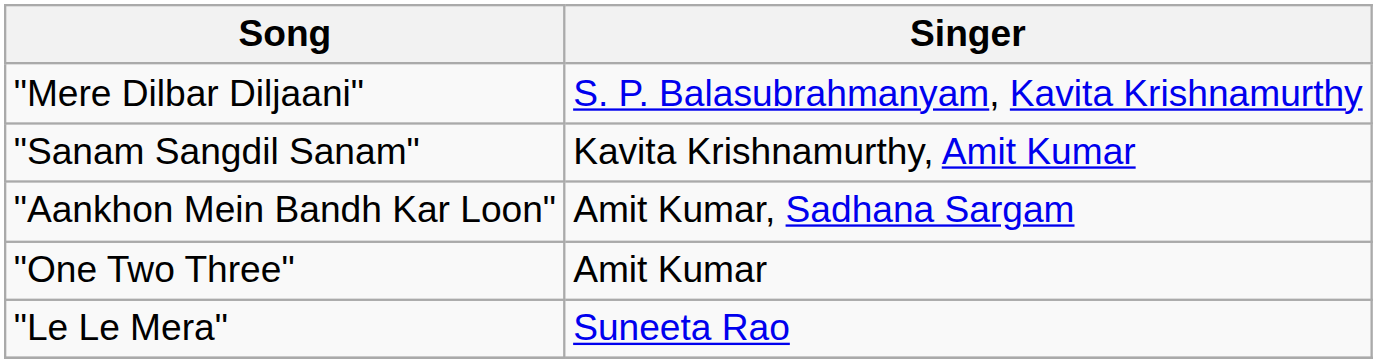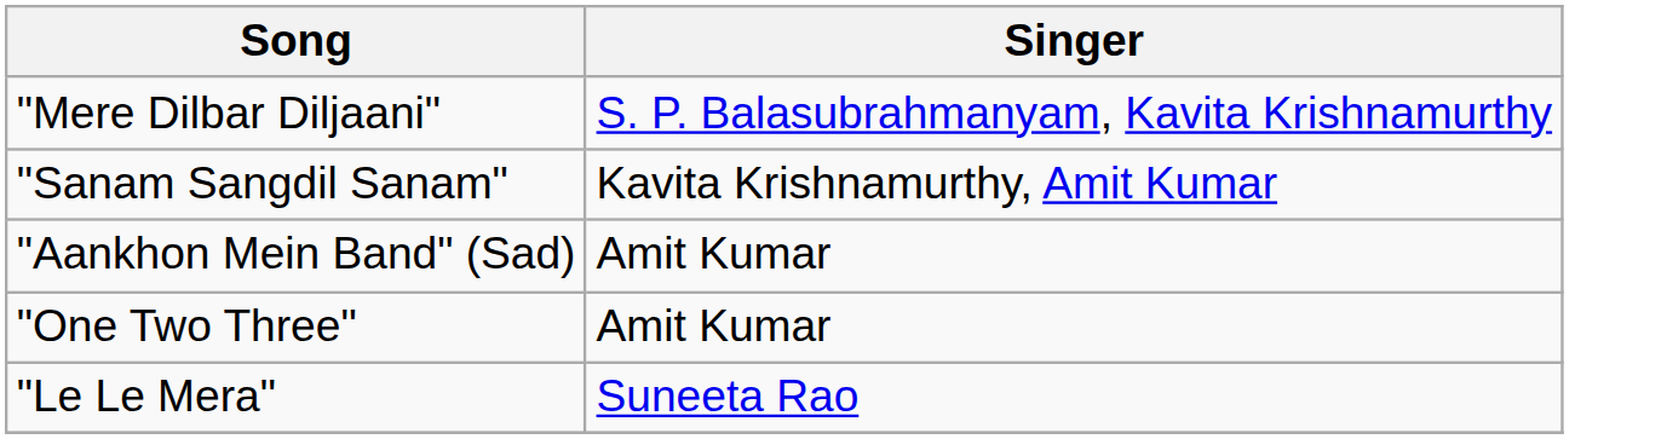- row: "Aankhon Mein Bandh Kar Loon" | Amit Kumar, Sadhana Sargam
+ row: "Aankhon Mein Band" (Sad) | Amit Kumar
